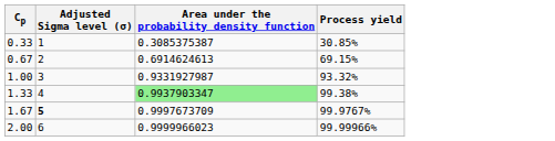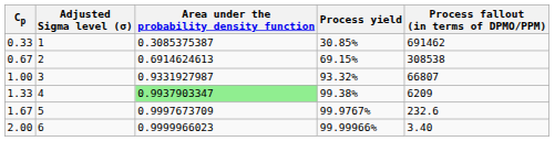+ column: Process fallout (in terms of DPMO/PPM) | 691462 | 308538 | 66807 | 6209 | 232.6 | 3.40
1.67 | Adjusted Sigma level (σ): bold -> normal
